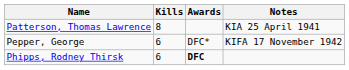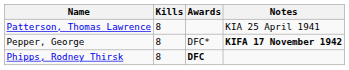Pepper, George | Kills: 6 -> 8
Pepper, George | Notes: normal -> bold
Phipps, Rodney Thirsk | Kills: 6 -> 8
